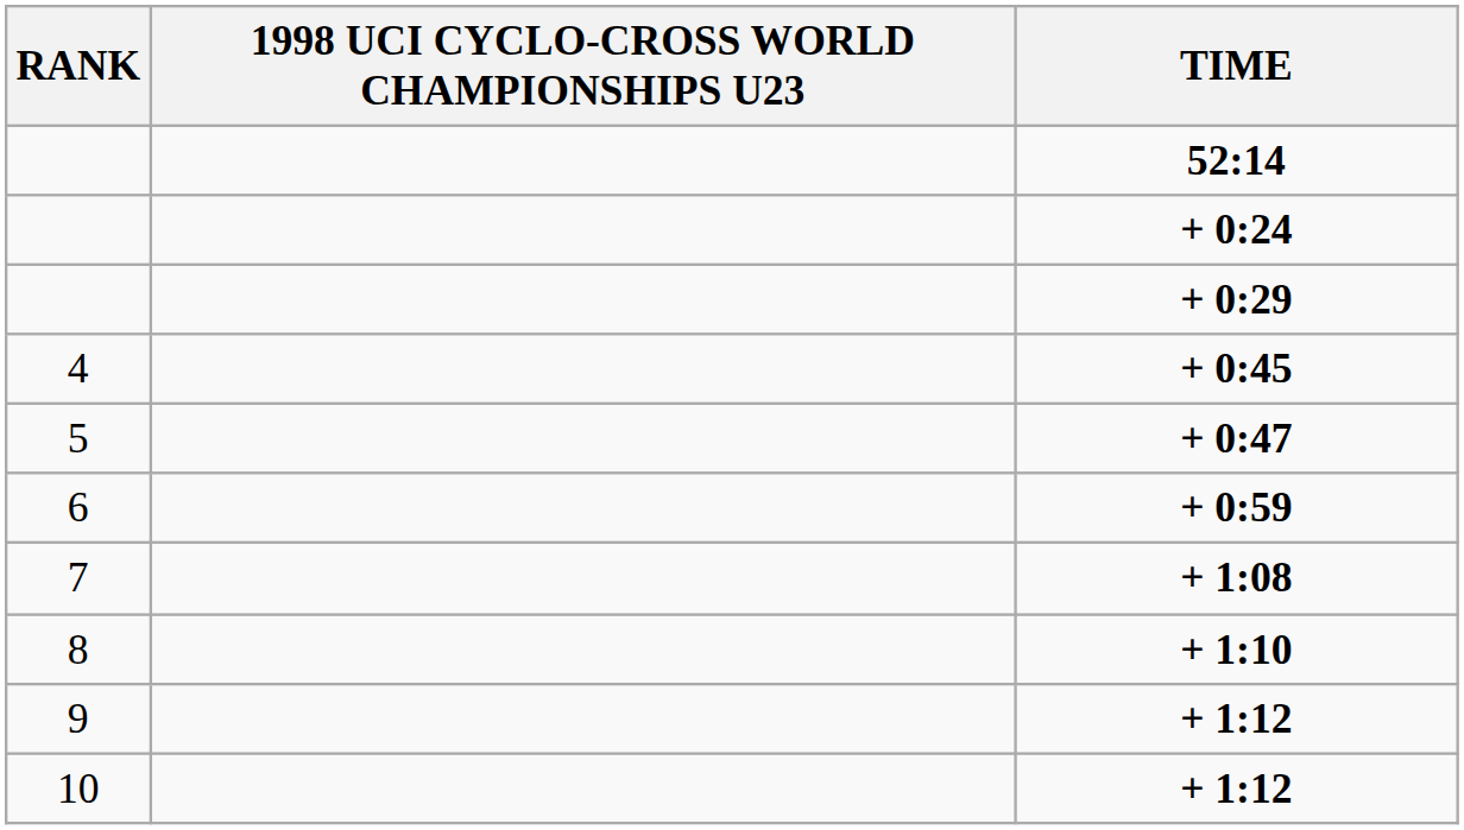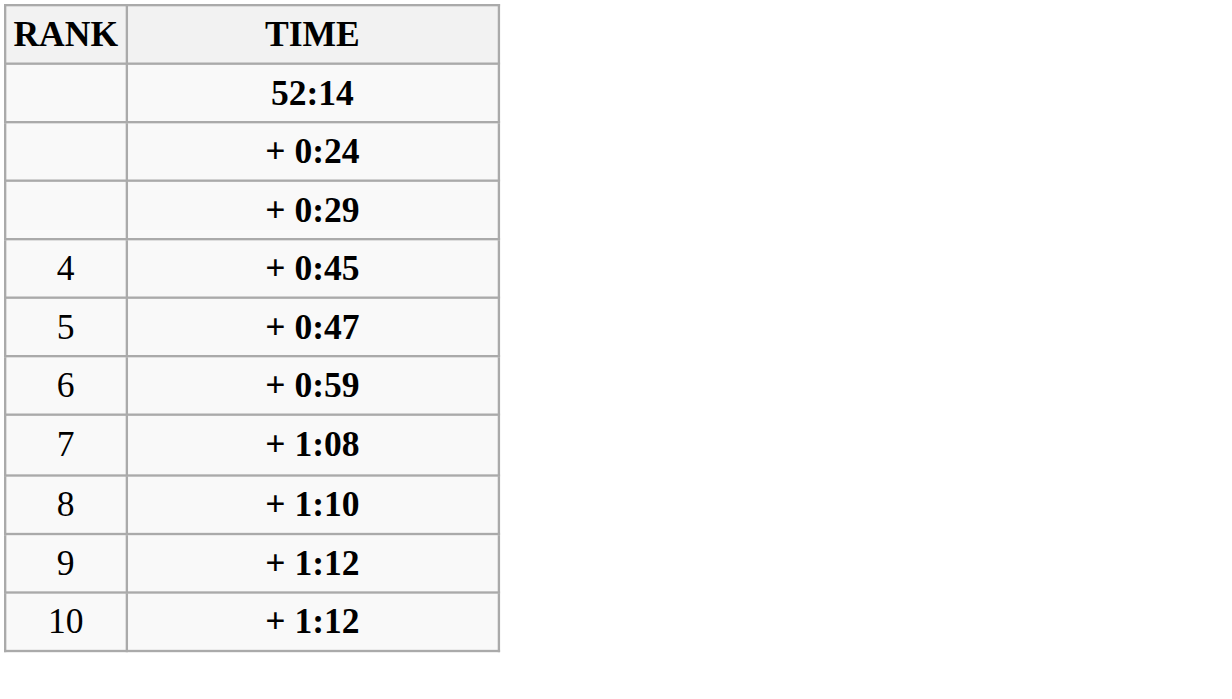- column: 1998 UCI CYCLO-CROSS WORLD CHAMPIONSHIPS U23
